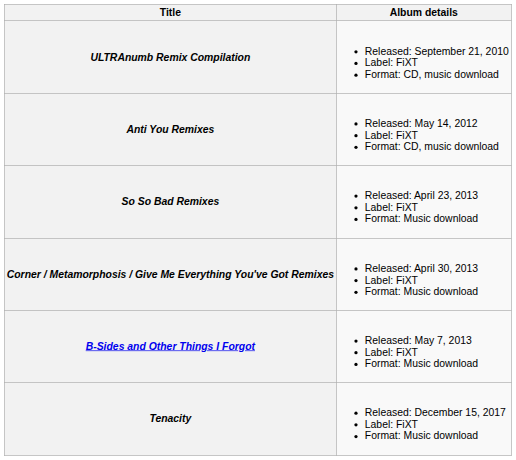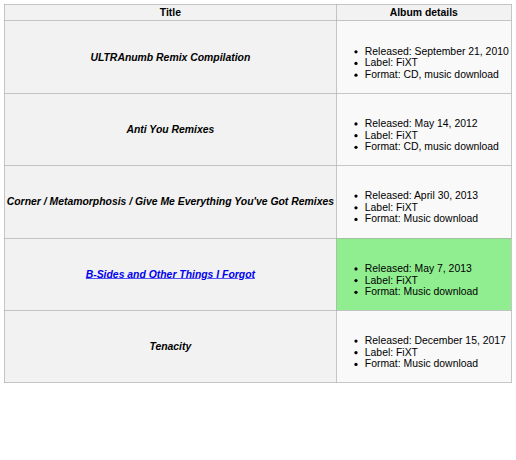- row: So So Bad Remixes | Released: April 23, 2013 Label: FiXT Format: Music download
B-Sides and Other Things I Forgot | Album details: no background -> lightgreen background
